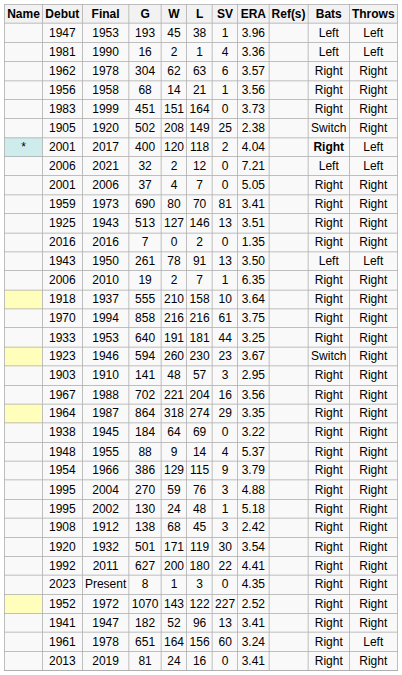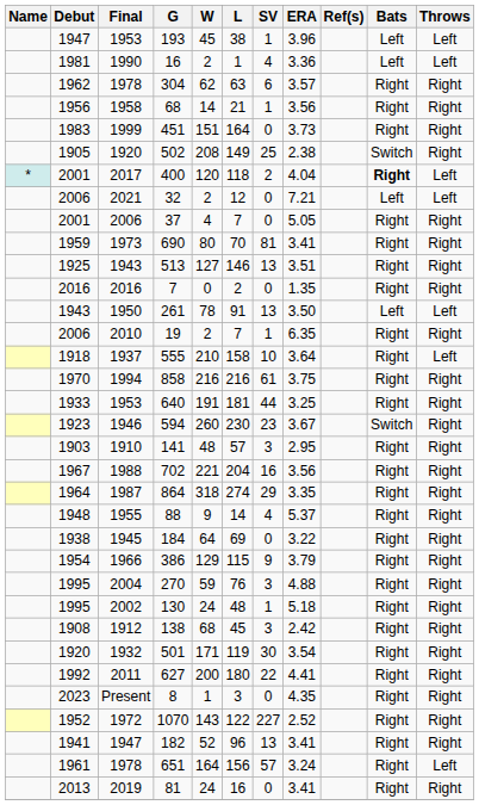555 | Throws: Right -> Left
rows swapped: 184 <-> 88
651 | SV: 60 -> 57
